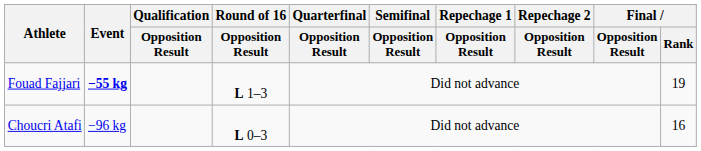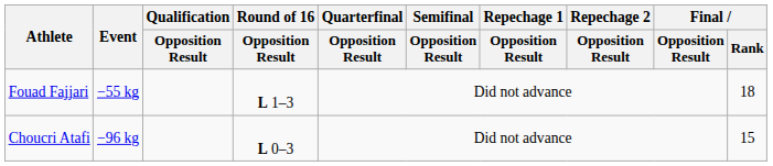Fouad Fajjari | Event: bold -> normal
Fouad Fajjari | Final / Rank: 19 -> 18
Choucri Atafi | Final / Rank: 16 -> 15
